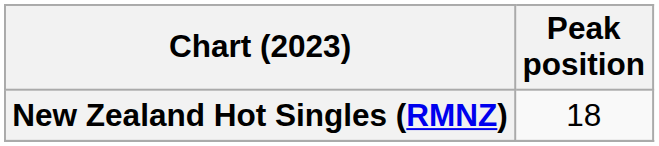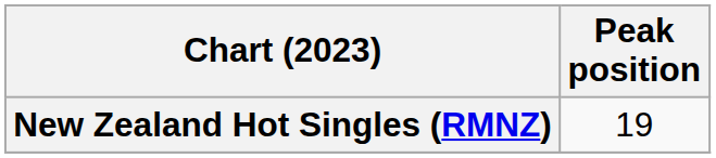New Zealand Hot Singles (RMNZ) | Peak position: 18 -> 19
